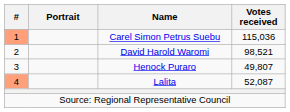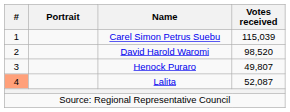Carel Simon Petrus Suebu | #: lightsalmon background -> no background
Carel Simon Petrus Suebu | Votes received: 115,036 -> 115,039
David Harold Waromi | Votes received: 98,521 -> 98,520
